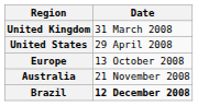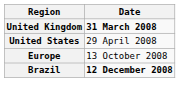United Kingdom | Date: normal -> bold
- row: Australia | 21 November 2008
